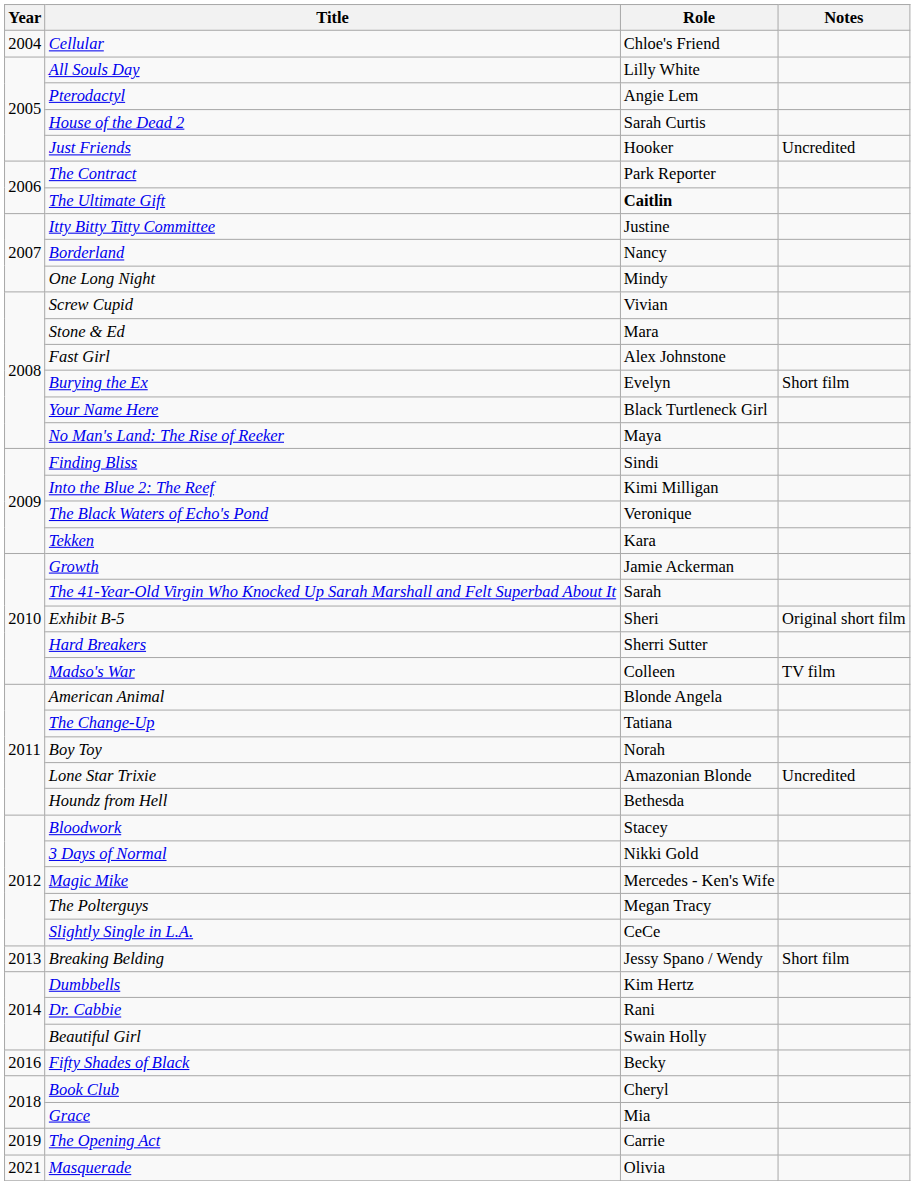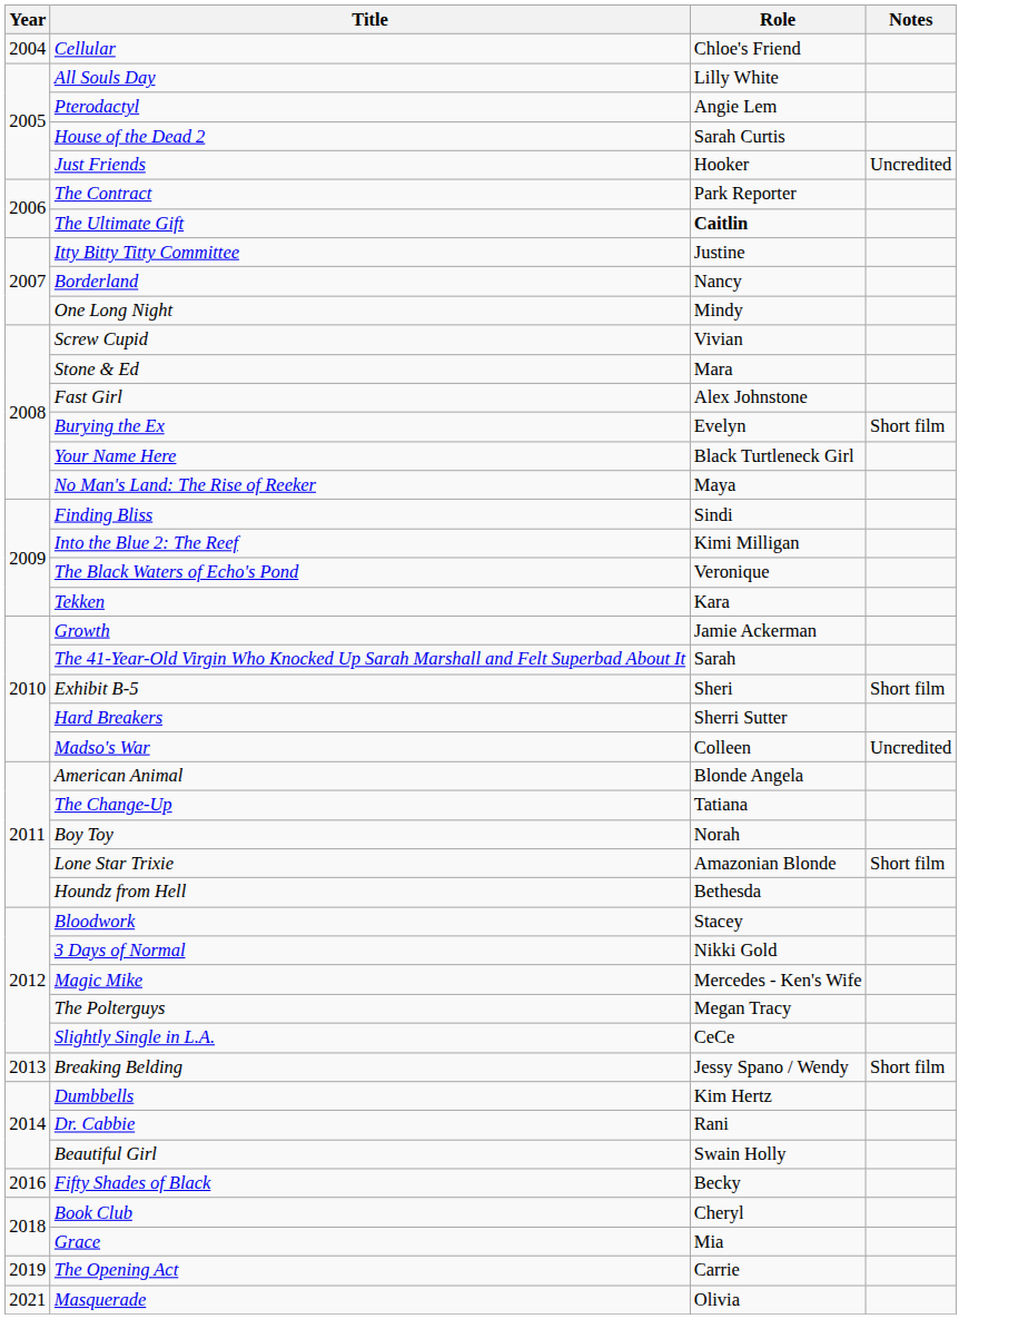Exhibit B-5 | Notes: Original short film -> Short film
Madso's War | Notes: TV film -> Uncredited
Lone Star Trixie | Notes: Uncredited -> Short film
